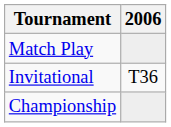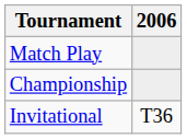rows swapped: Championship <-> Invitational
